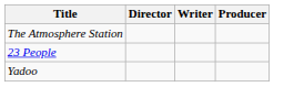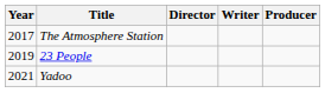+ column: Year | 2017 | 2019 | 2021
